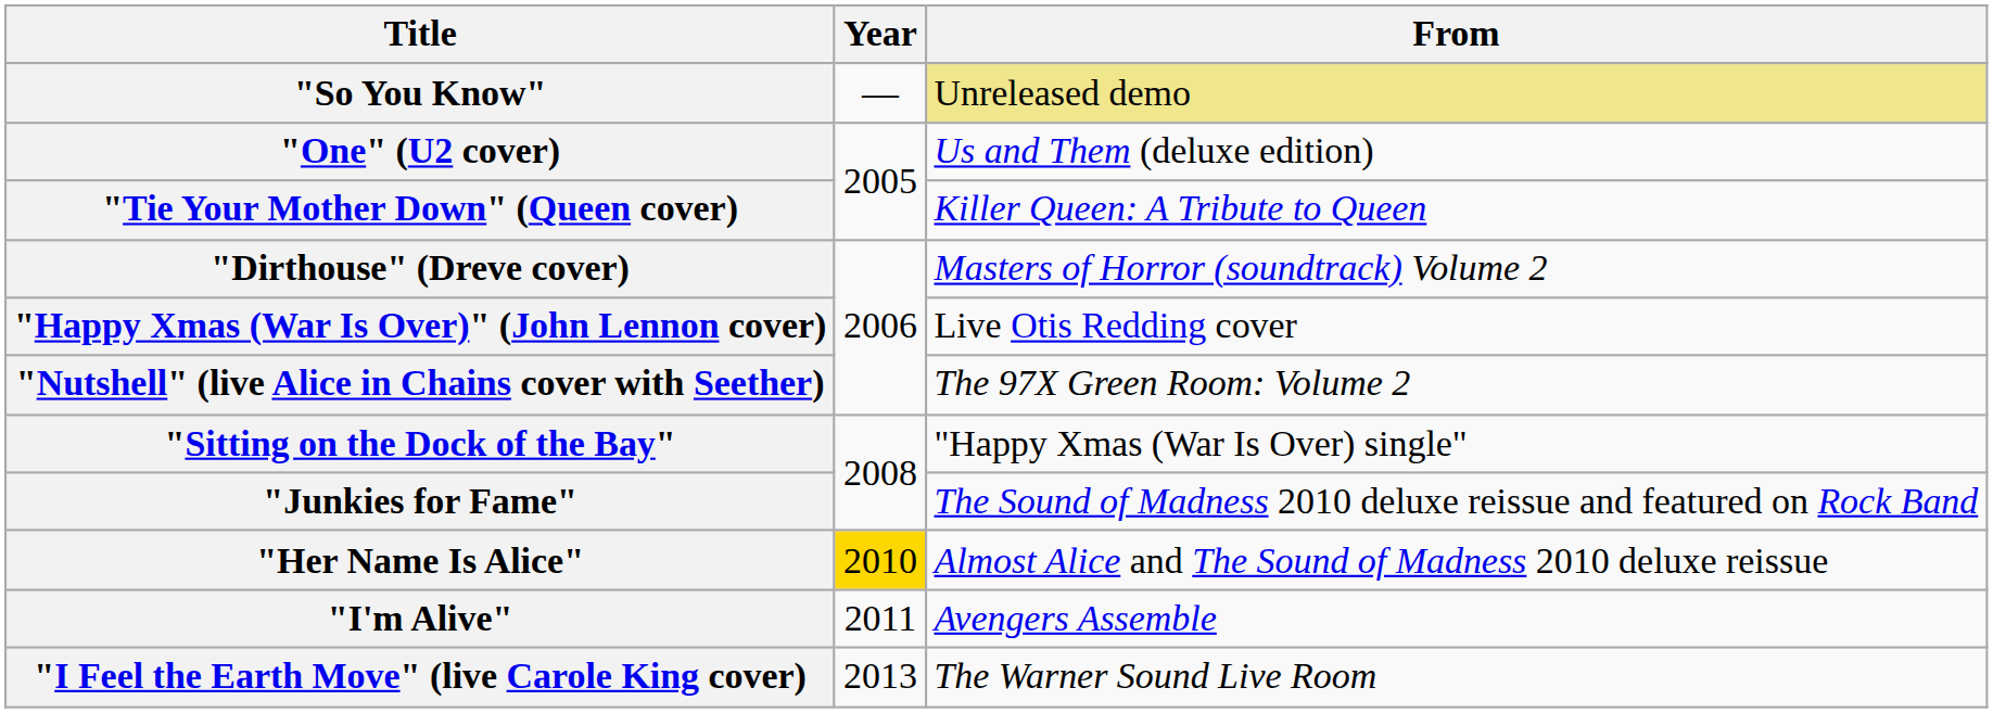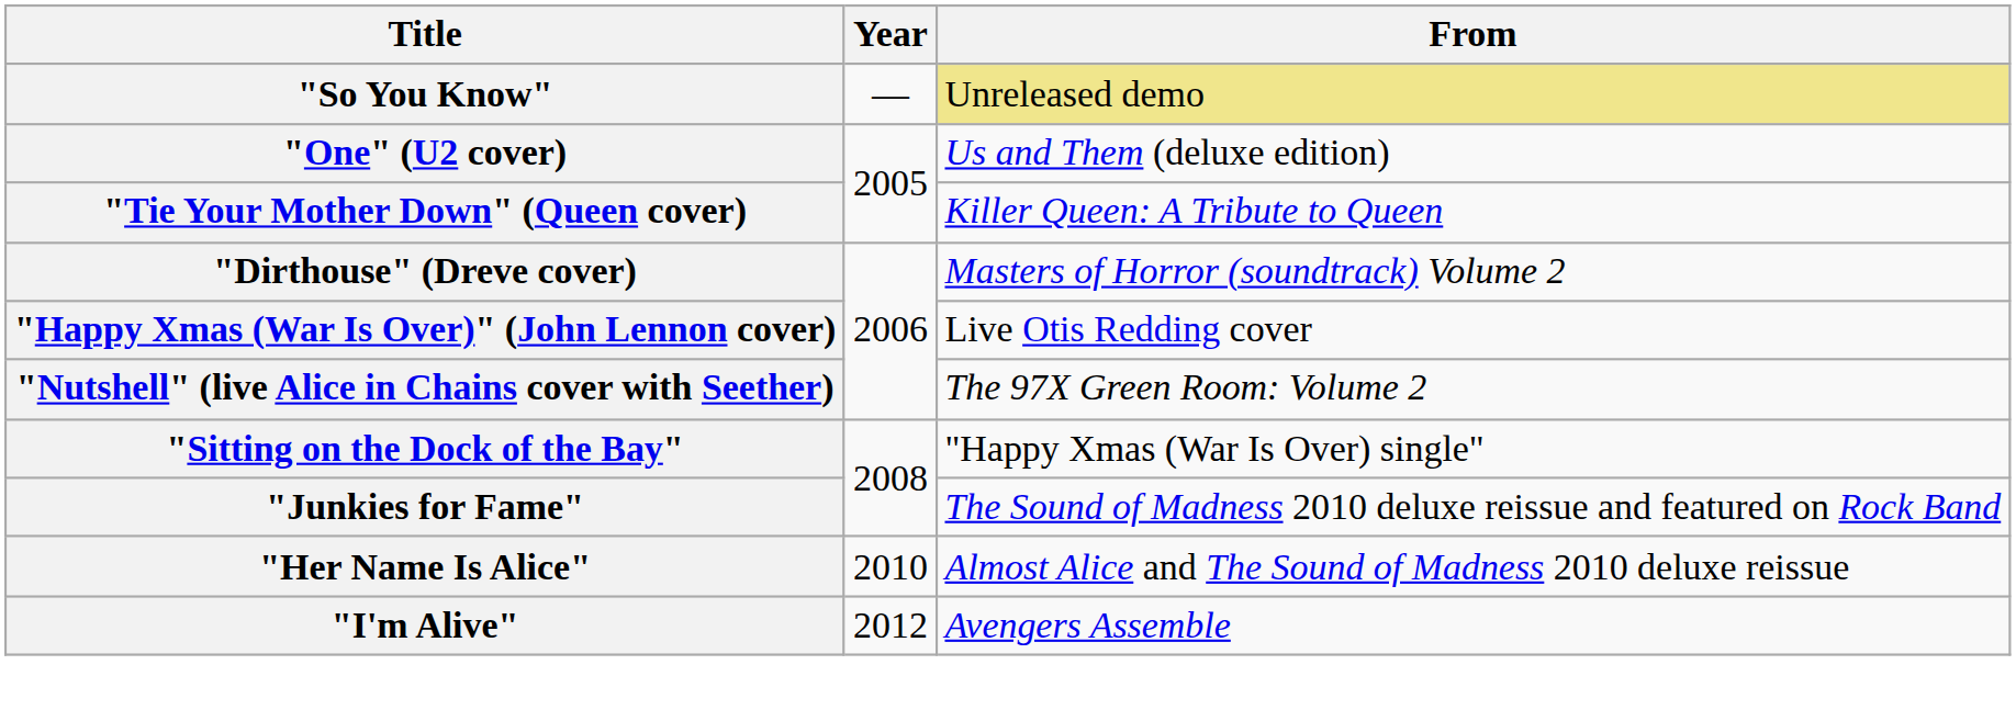"Her Name Is Alice" | Year: gold background -> no background
"I'm Alive" | Year: 2011 -> 2012
- row: "I Feel the Earth Move" (live Carole King cover) | 2013 | The Warner Sound Live Room
